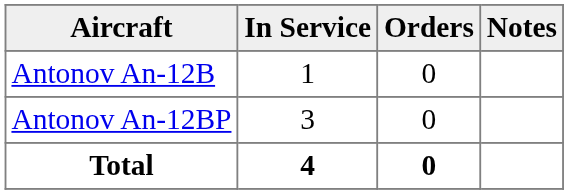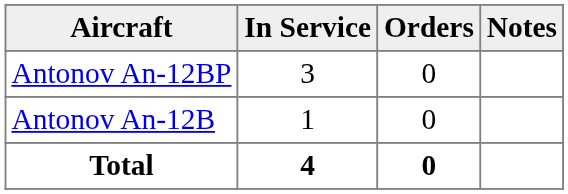rows swapped: Antonov An-12B <-> Antonov An-12BP
